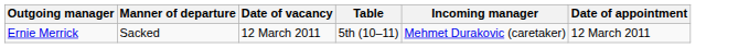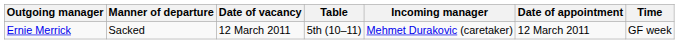+ column: Time | GF week
